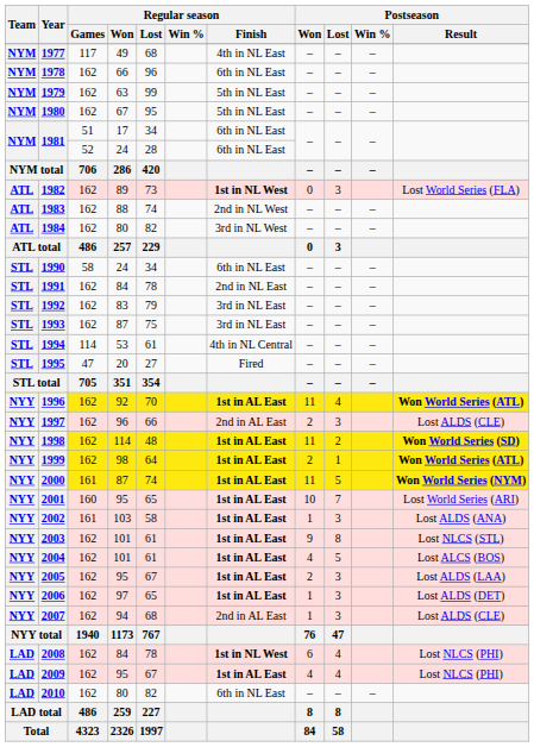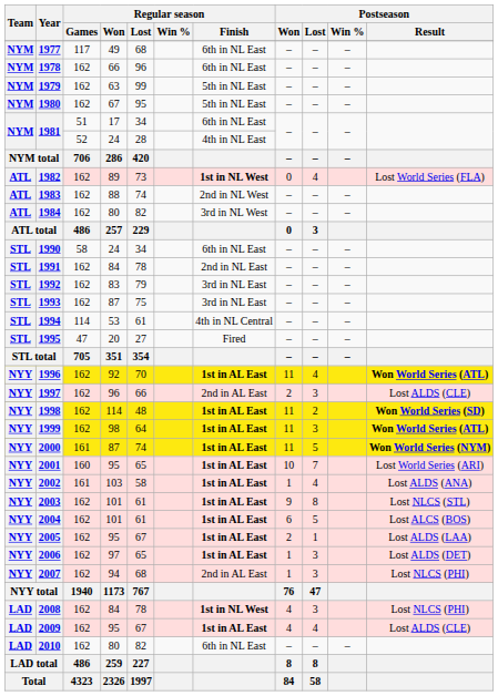1977 | Regular season / Finish: 4th in NL East -> 6th in NL East
1981 / 24 | Regular season / Finish: 6th in NL East -> 4th in NL East
1982 | Postseason / Lost: 3 -> 4
1999 | Postseason / Won: 2 -> 11
1999 | Postseason / Lost: 1 -> 3
2002 | Postseason / Lost: 3 -> 4
2004 | Postseason / Won: 4 -> 6
2005 | Postseason / Lost: 3 -> 1
2007 | Postseason / Result: Lost ALDS (CLE) -> Lost NLCS (PHI)
2008 | Postseason / Won: 6 -> 4
2008 | Postseason / Lost: 4 -> 3
2009 | Postseason / Result: Lost NLCS (PHI) -> Lost ALDS (CLE)
